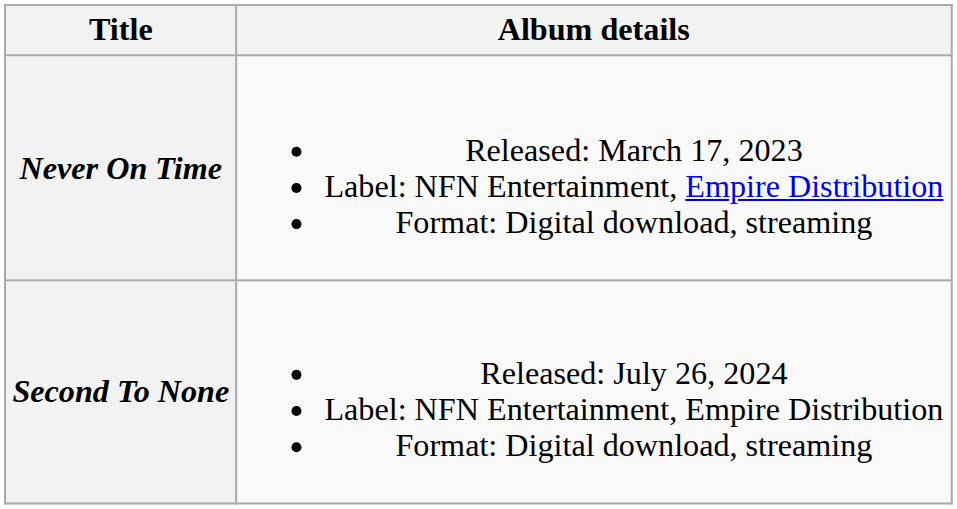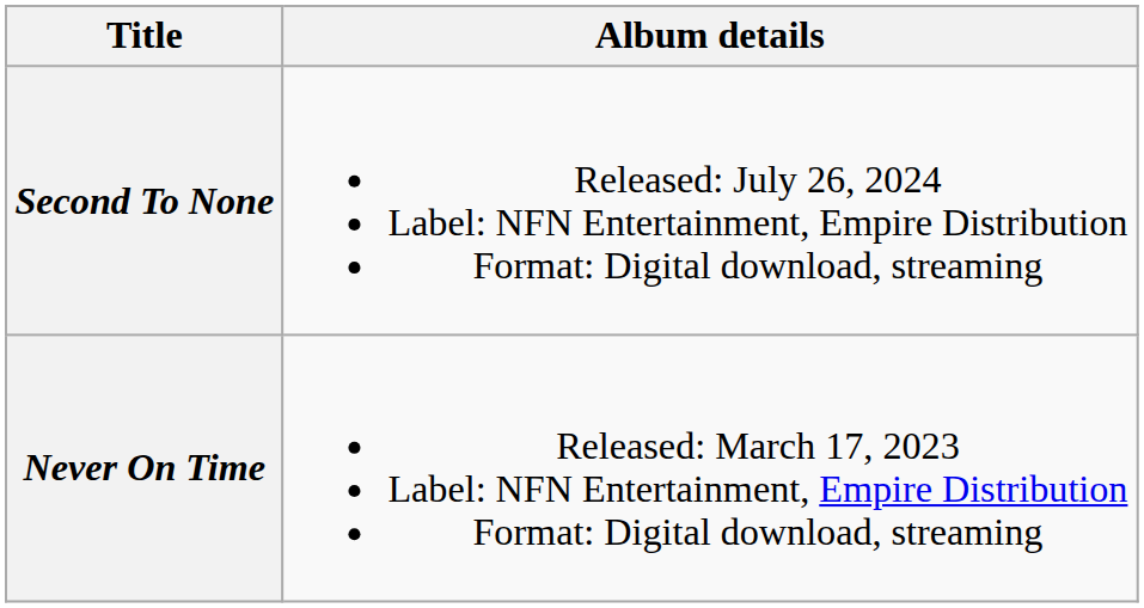rows swapped: Never On Time <-> Second To None
